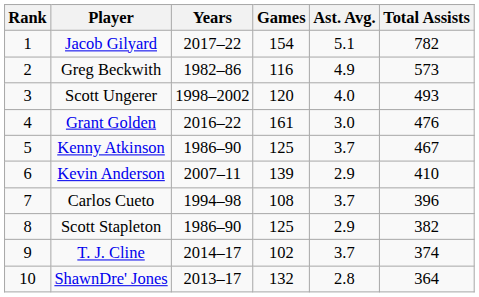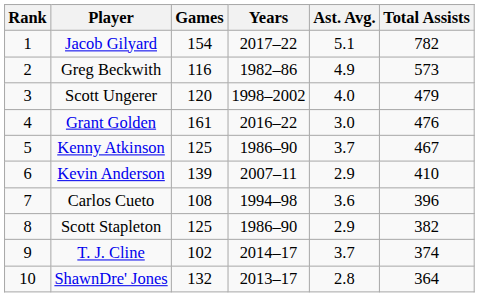columns swapped: Years <-> Games
Scott Ungerer | Total Assists: 493 -> 479
Carlos Cueto | Ast. Avg.: 3.7 -> 3.6
